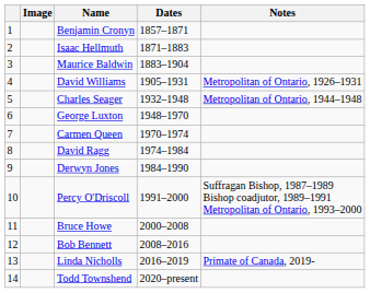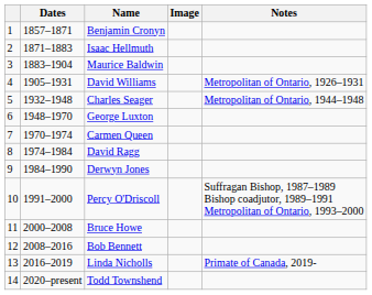columns swapped: Image <-> Dates
